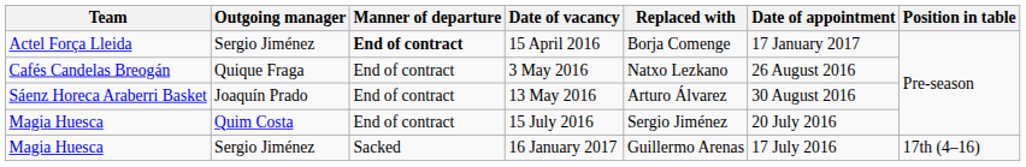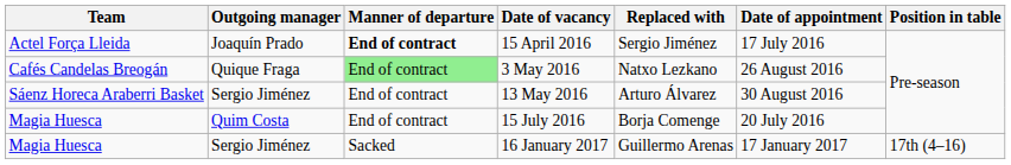15 April 2016 | Outgoing manager: Sergio Jiménez -> Joaquín Prado
15 April 2016 | Replaced with: Borja Comenge -> Sergio Jiménez
15 April 2016 | Date of appointment: 17 January 2017 -> 17 July 2016
3 May 2016 | Manner of departure: no background -> lightgreen background
13 May 2016 | Outgoing manager: Joaquín Prado -> Sergio Jiménez
15 July 2016 | Replaced with: Sergio Jiménez -> Borja Comenge
16 January 2017 | Date of appointment: 17 July 2016 -> 17 January 2017
